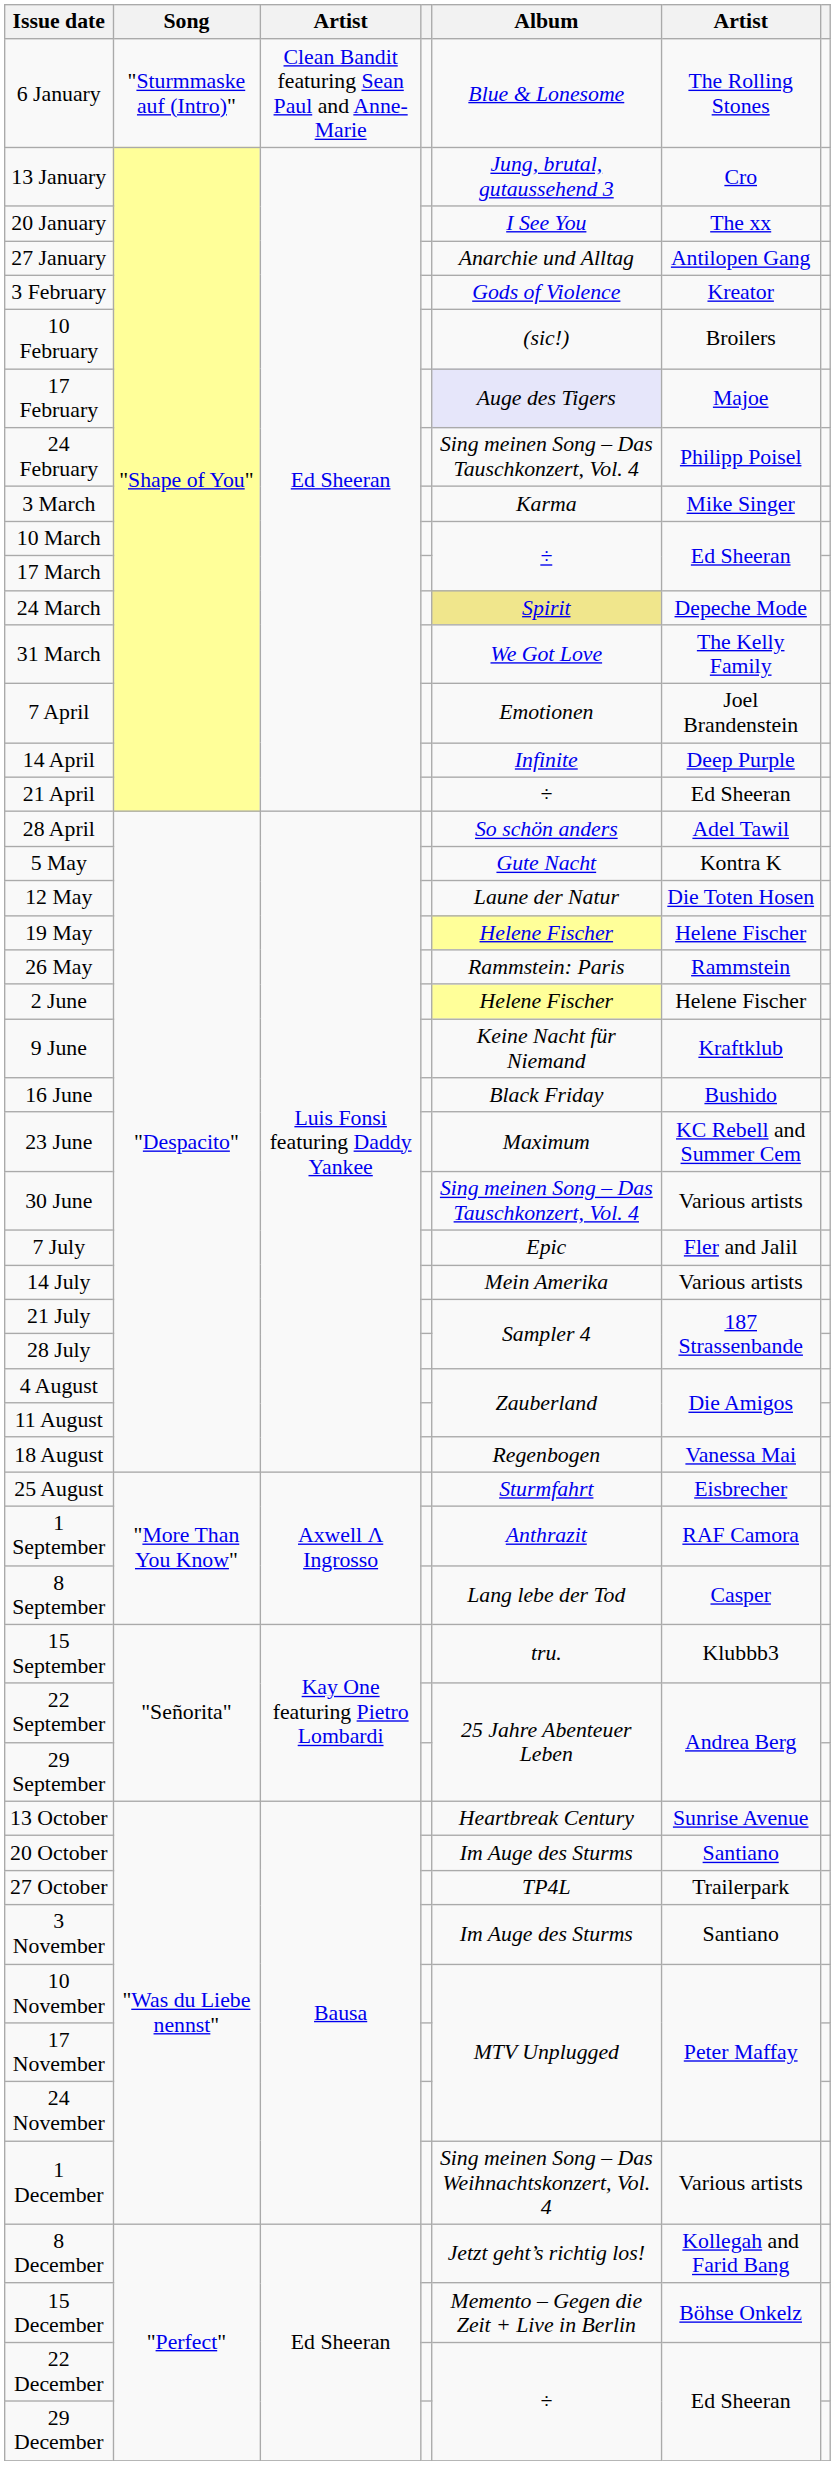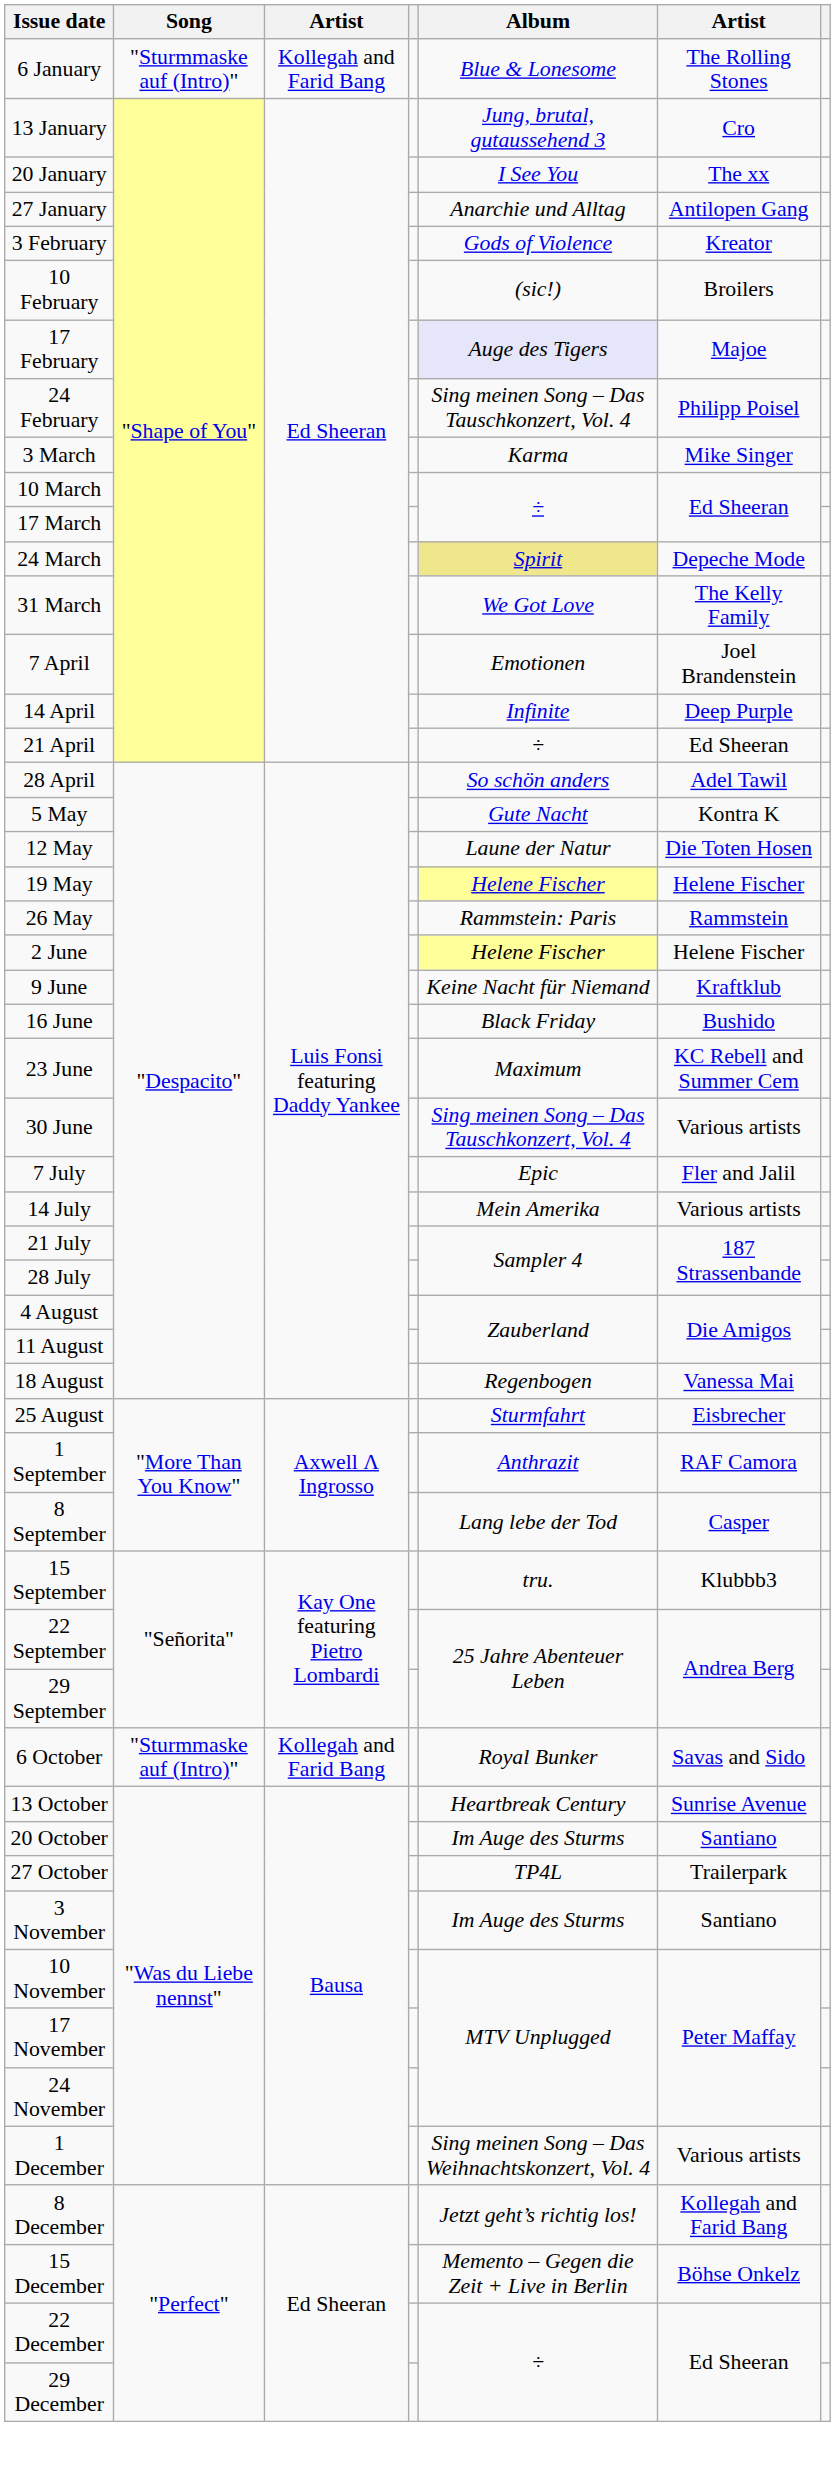6 January | column 3: Clean Bandit featuring Sean Paul and Anne-Marie -> Kollegah and Farid Bang
+ row: 6 October | "Sturmmaske auf (Intro)" | Kollegah and Farid Bang | Royal Bunker | Savas and Sido
